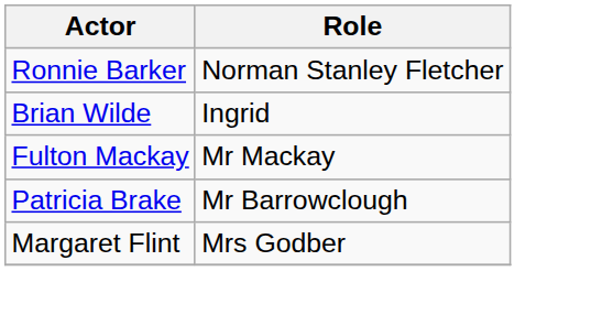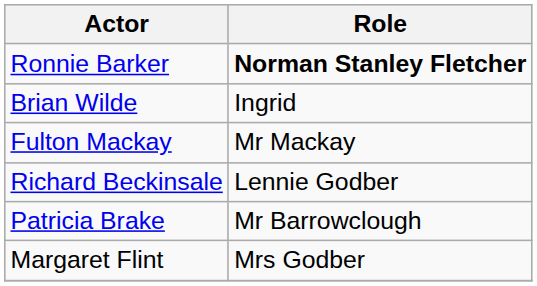Ronnie Barker | Role: normal -> bold
+ row: Richard Beckinsale | Lennie Godber
